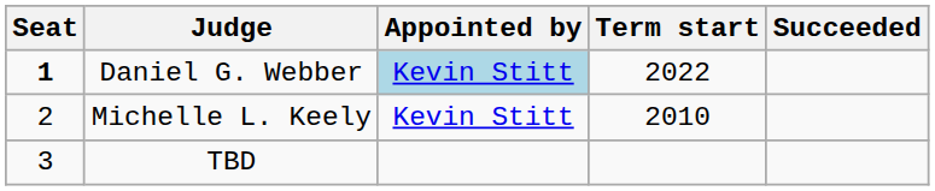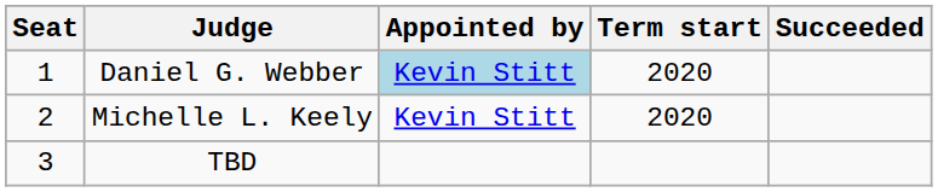Daniel G. Webber | Seat: bold -> normal
Daniel G. Webber | Term start: 2022 -> 2020
Michelle L. Keely | Term start: 2010 -> 2020
